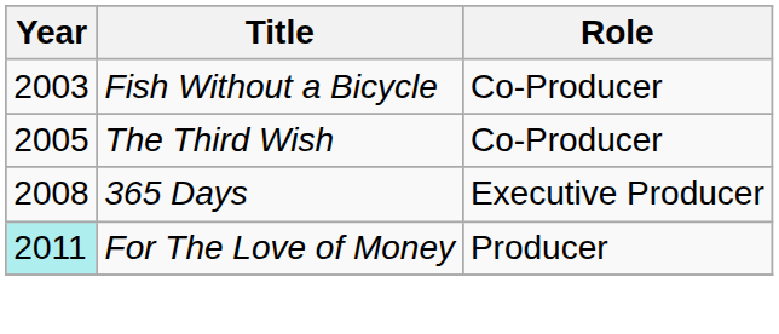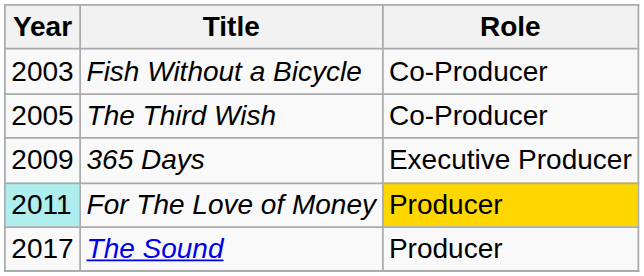365 Days | Year: 2008 -> 2009
For The Love of Money | Role: no background -> gold background
+ row: 2017 | The Sound | Producer
